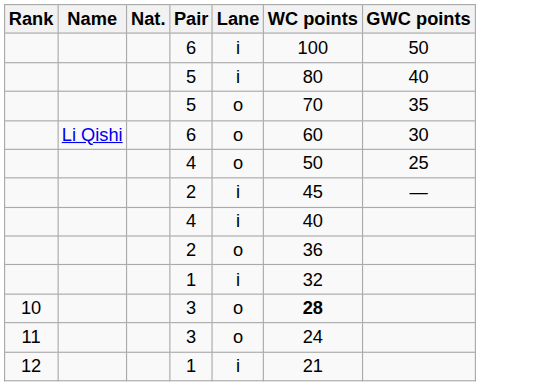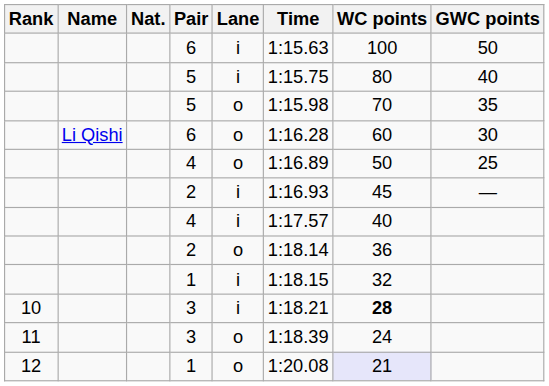+ column: Time | 1:15.63 | 1:15.75 | 1:15.98 | 1:16.28 | 1:16.89 | 1:16.93 | 1:17.57 | 1:18.14 | 1:18.15 | 1:18.21 | 1:18.39 | 1:20.08
10 / 3 | Lane: o -> i
12 / 1 | Lane: i -> o
12 / 1 | WC points: no background -> lavender background
